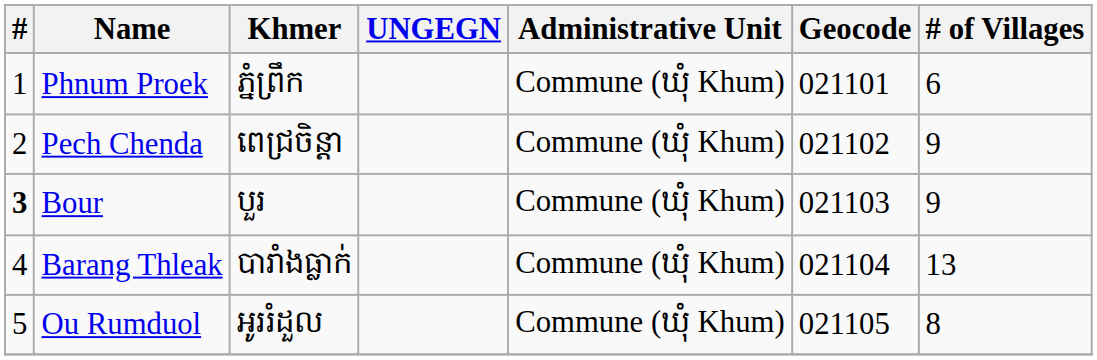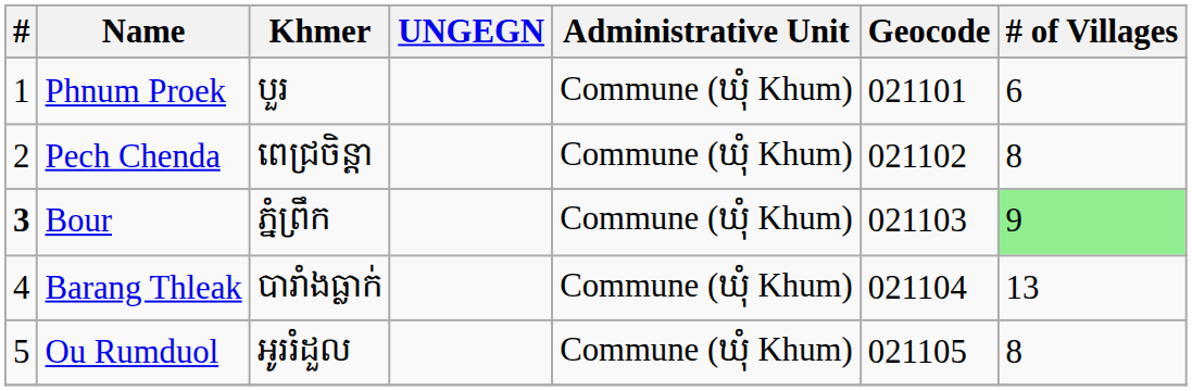Phnum Proek | Khmer: ភ្នំព្រឹក -> បួរ
Pech Chenda | # of Villages: 9 -> 8
Bour | Khmer: បួរ -> ភ្នំព្រឹក
Bour | # of Villages: no background -> lightgreen background
